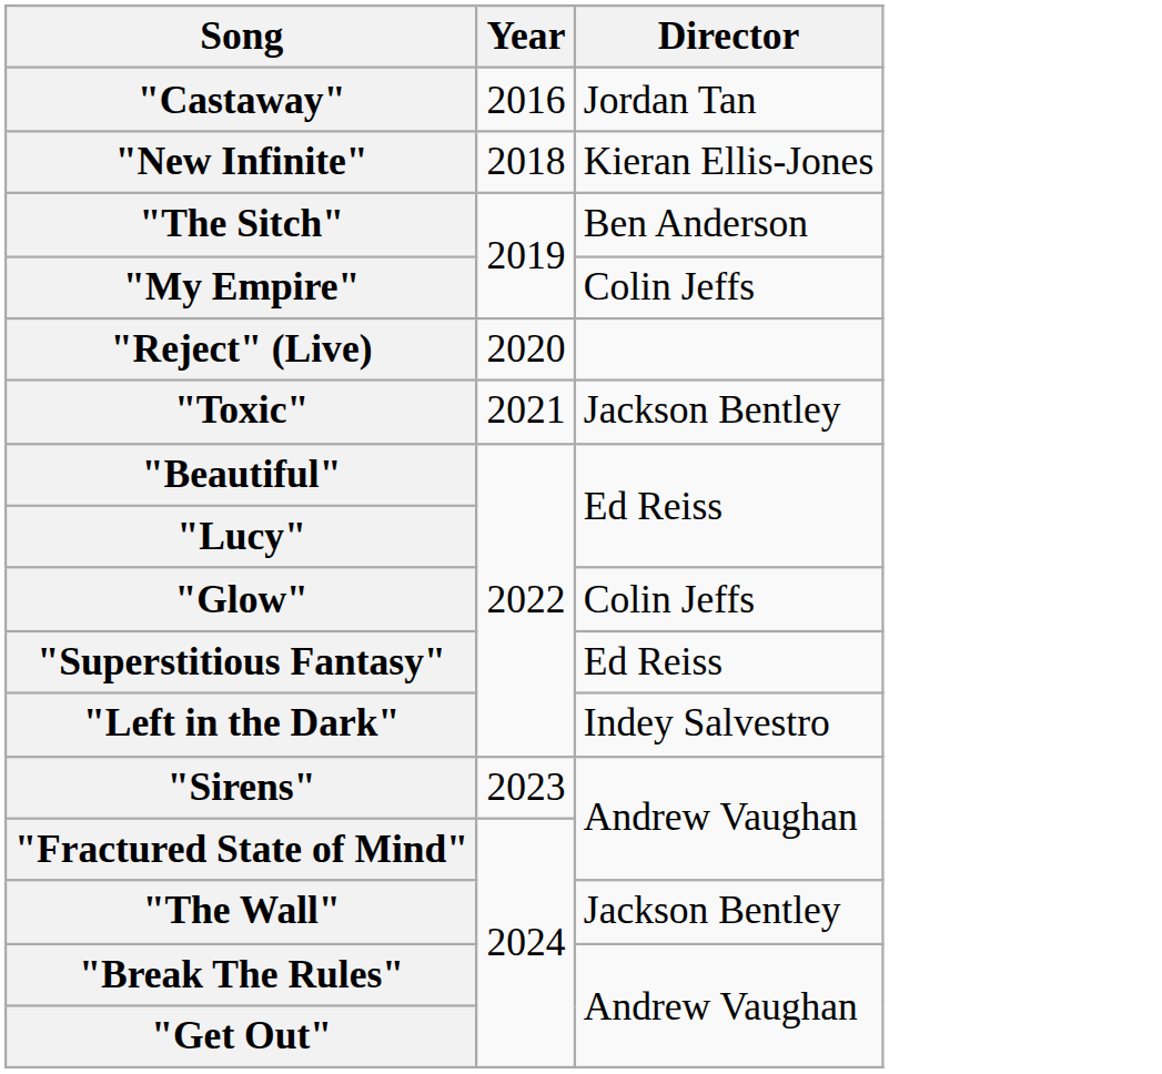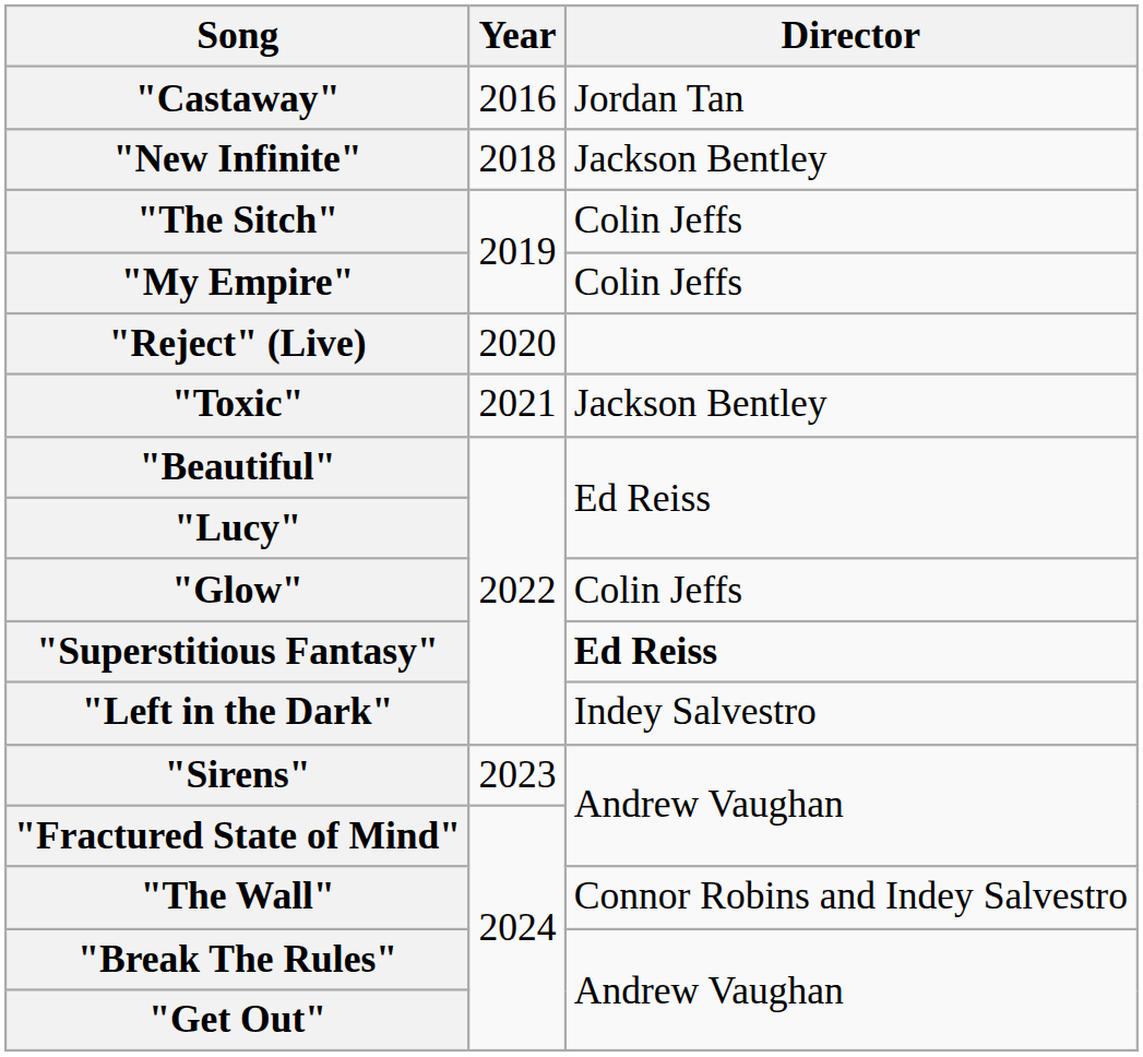"New Infinite" | Director: Kieran Ellis-Jones -> Jackson Bentley
"The Sitch" | Director: Ben Anderson -> Colin Jeffs
"Superstitious Fantasy" | Director: normal -> bold
"The Wall" | Director: Jackson Bentley -> Connor Robins and Indey Salvestro
